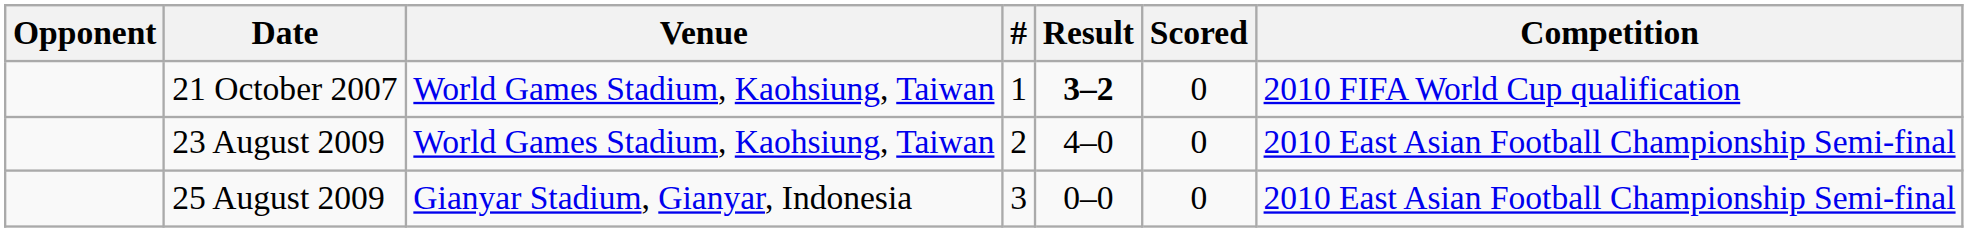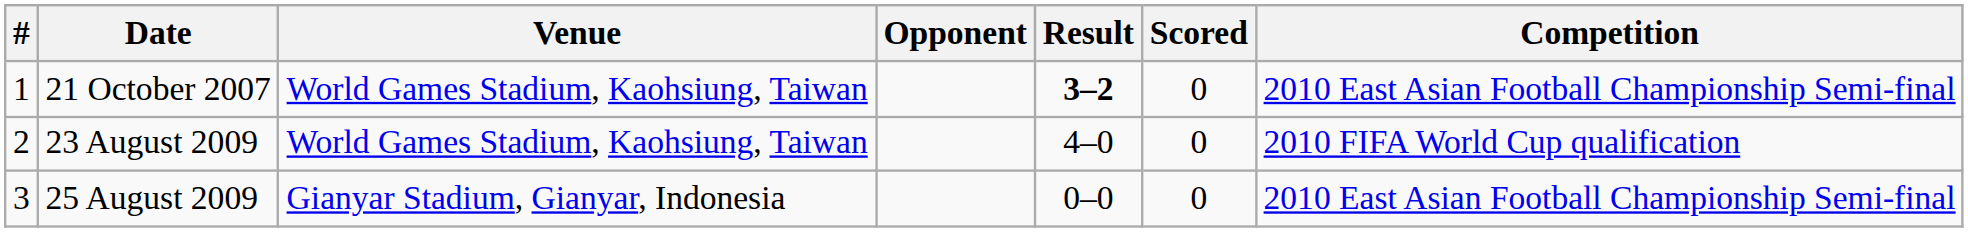columns swapped: # <-> Opponent
21 October 2007 | Competition: 2010 FIFA World Cup qualification -> 2010 East Asian Football Championship Semi-final
23 August 2009 | Competition: 2010 East Asian Football Championship Semi-final -> 2010 FIFA World Cup qualification
